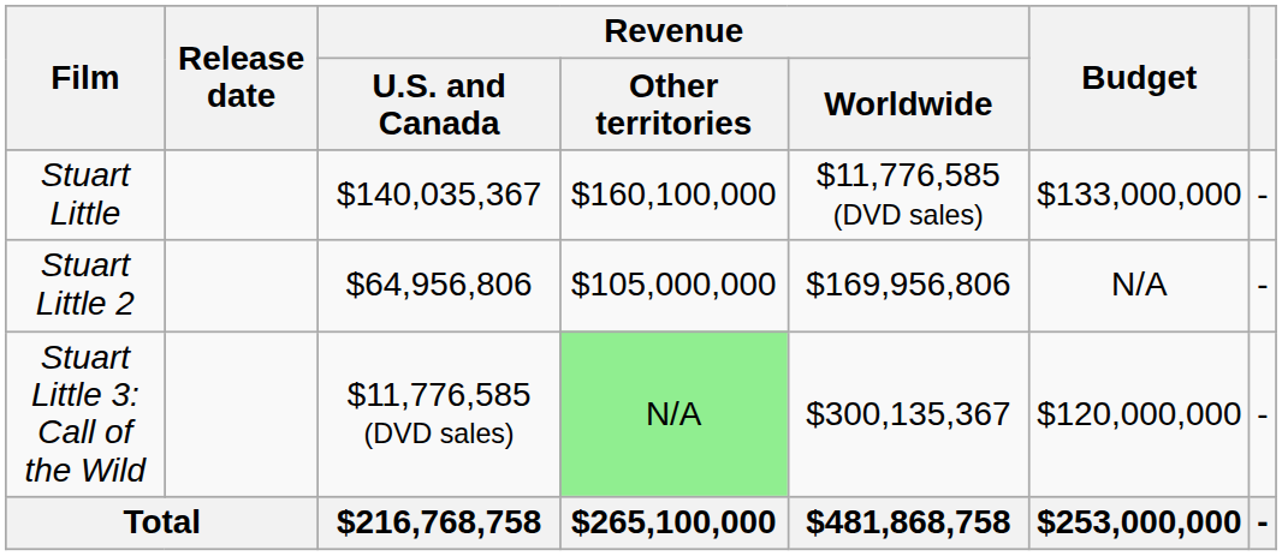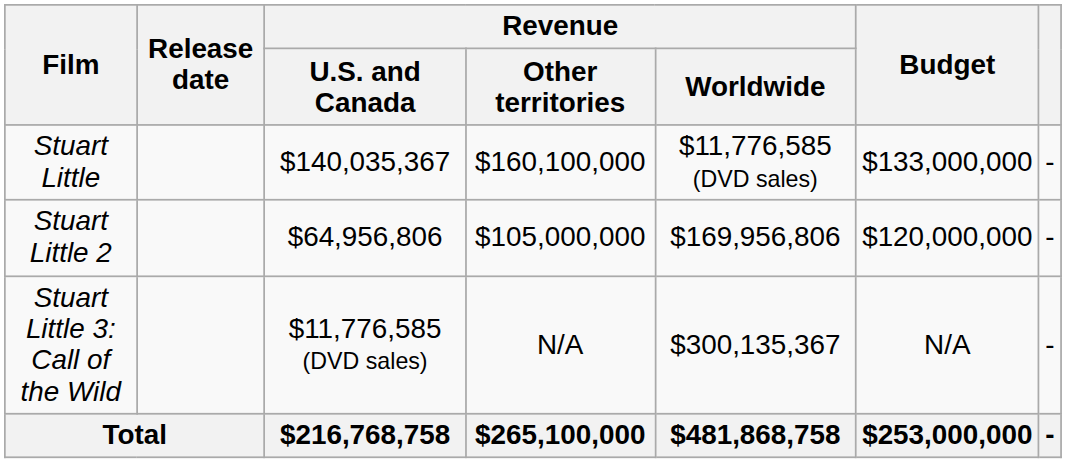Stuart Little 2 | Budget: N/A -> $120,000,000
Stuart Little 3: Call of the Wild | Revenue / Other territories: lightgreen background -> no background
Stuart Little 3: Call of the Wild | Budget: $120,000,000 -> N/A
